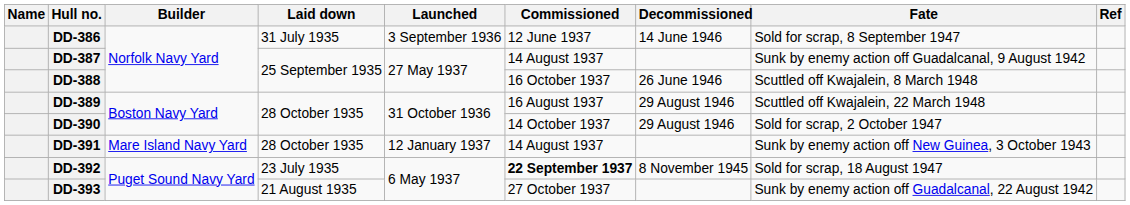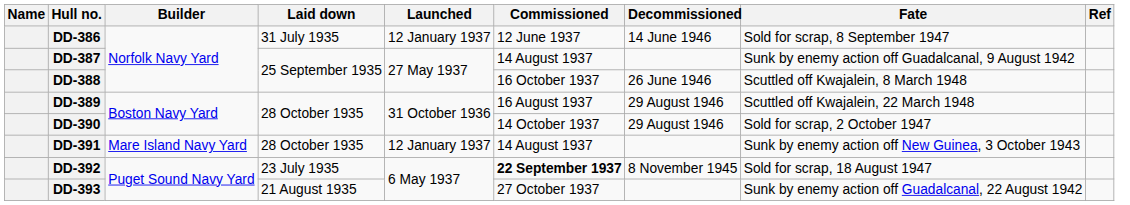DD-386 | Launched: 3 September 1936 -> 12 January 1937
